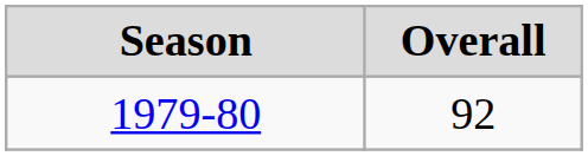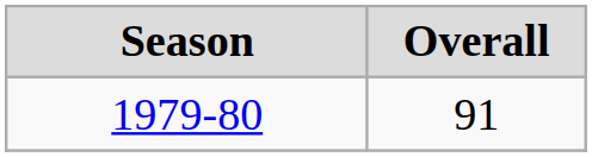1979-80 | Overall: 92 -> 91
